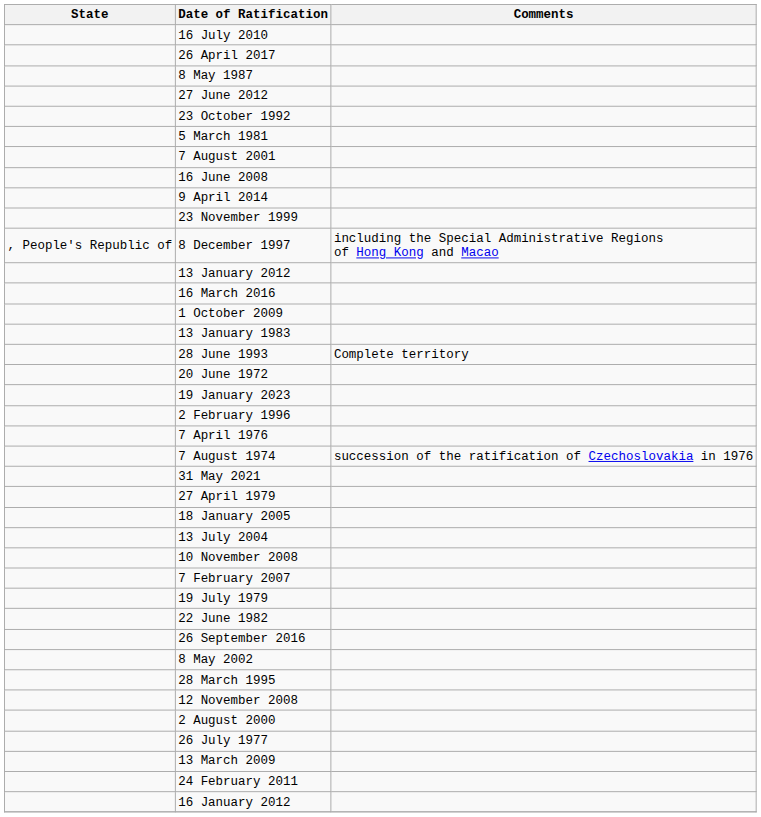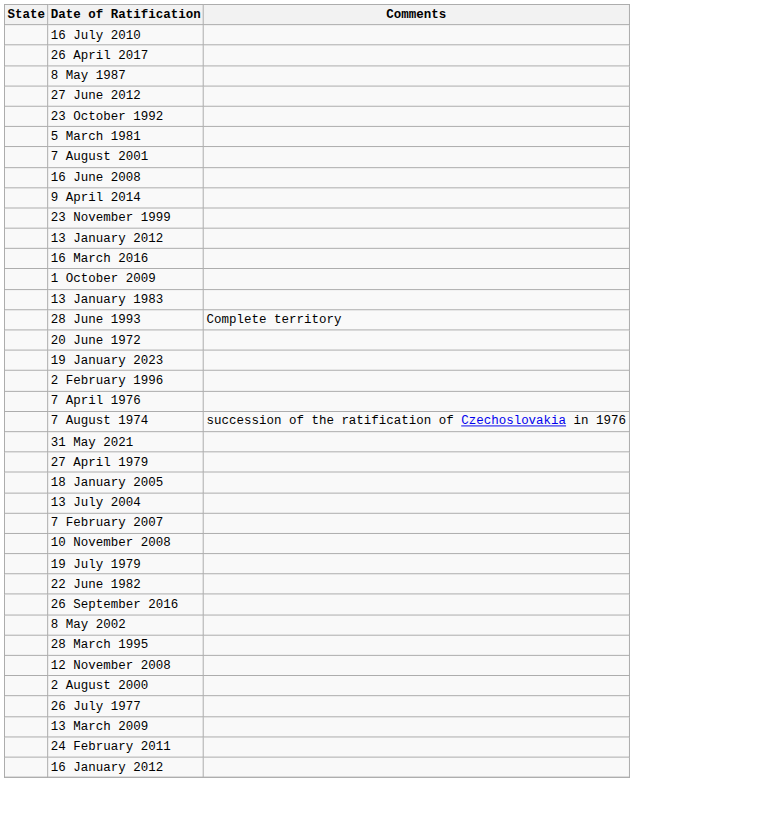- row: , People's Republic of | 8 December 1997 | including the Special Administrative Regions of Hong Kong and Macao
rows swapped: 10 November 2008 <-> 7 February 2007
